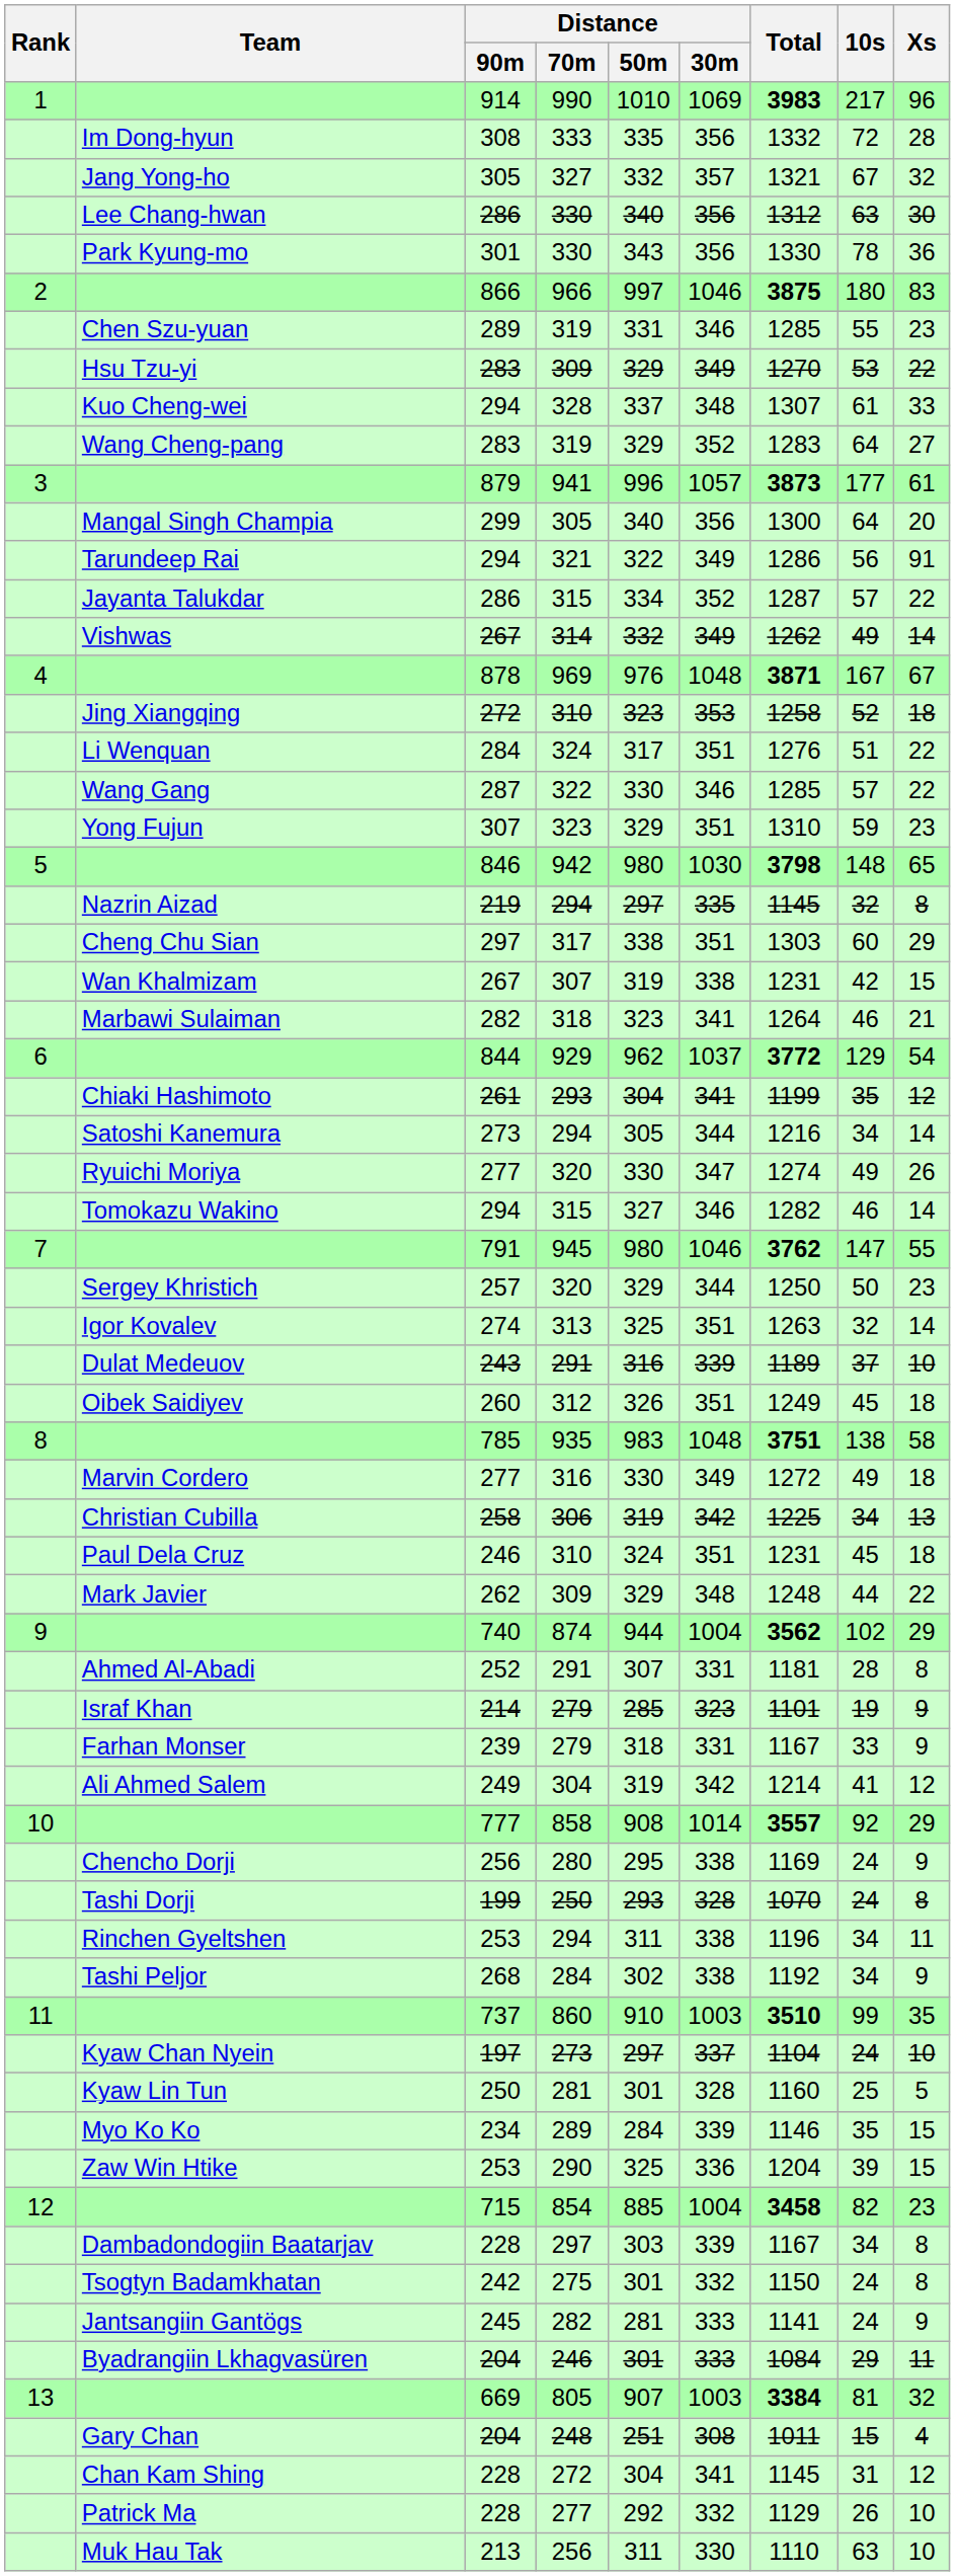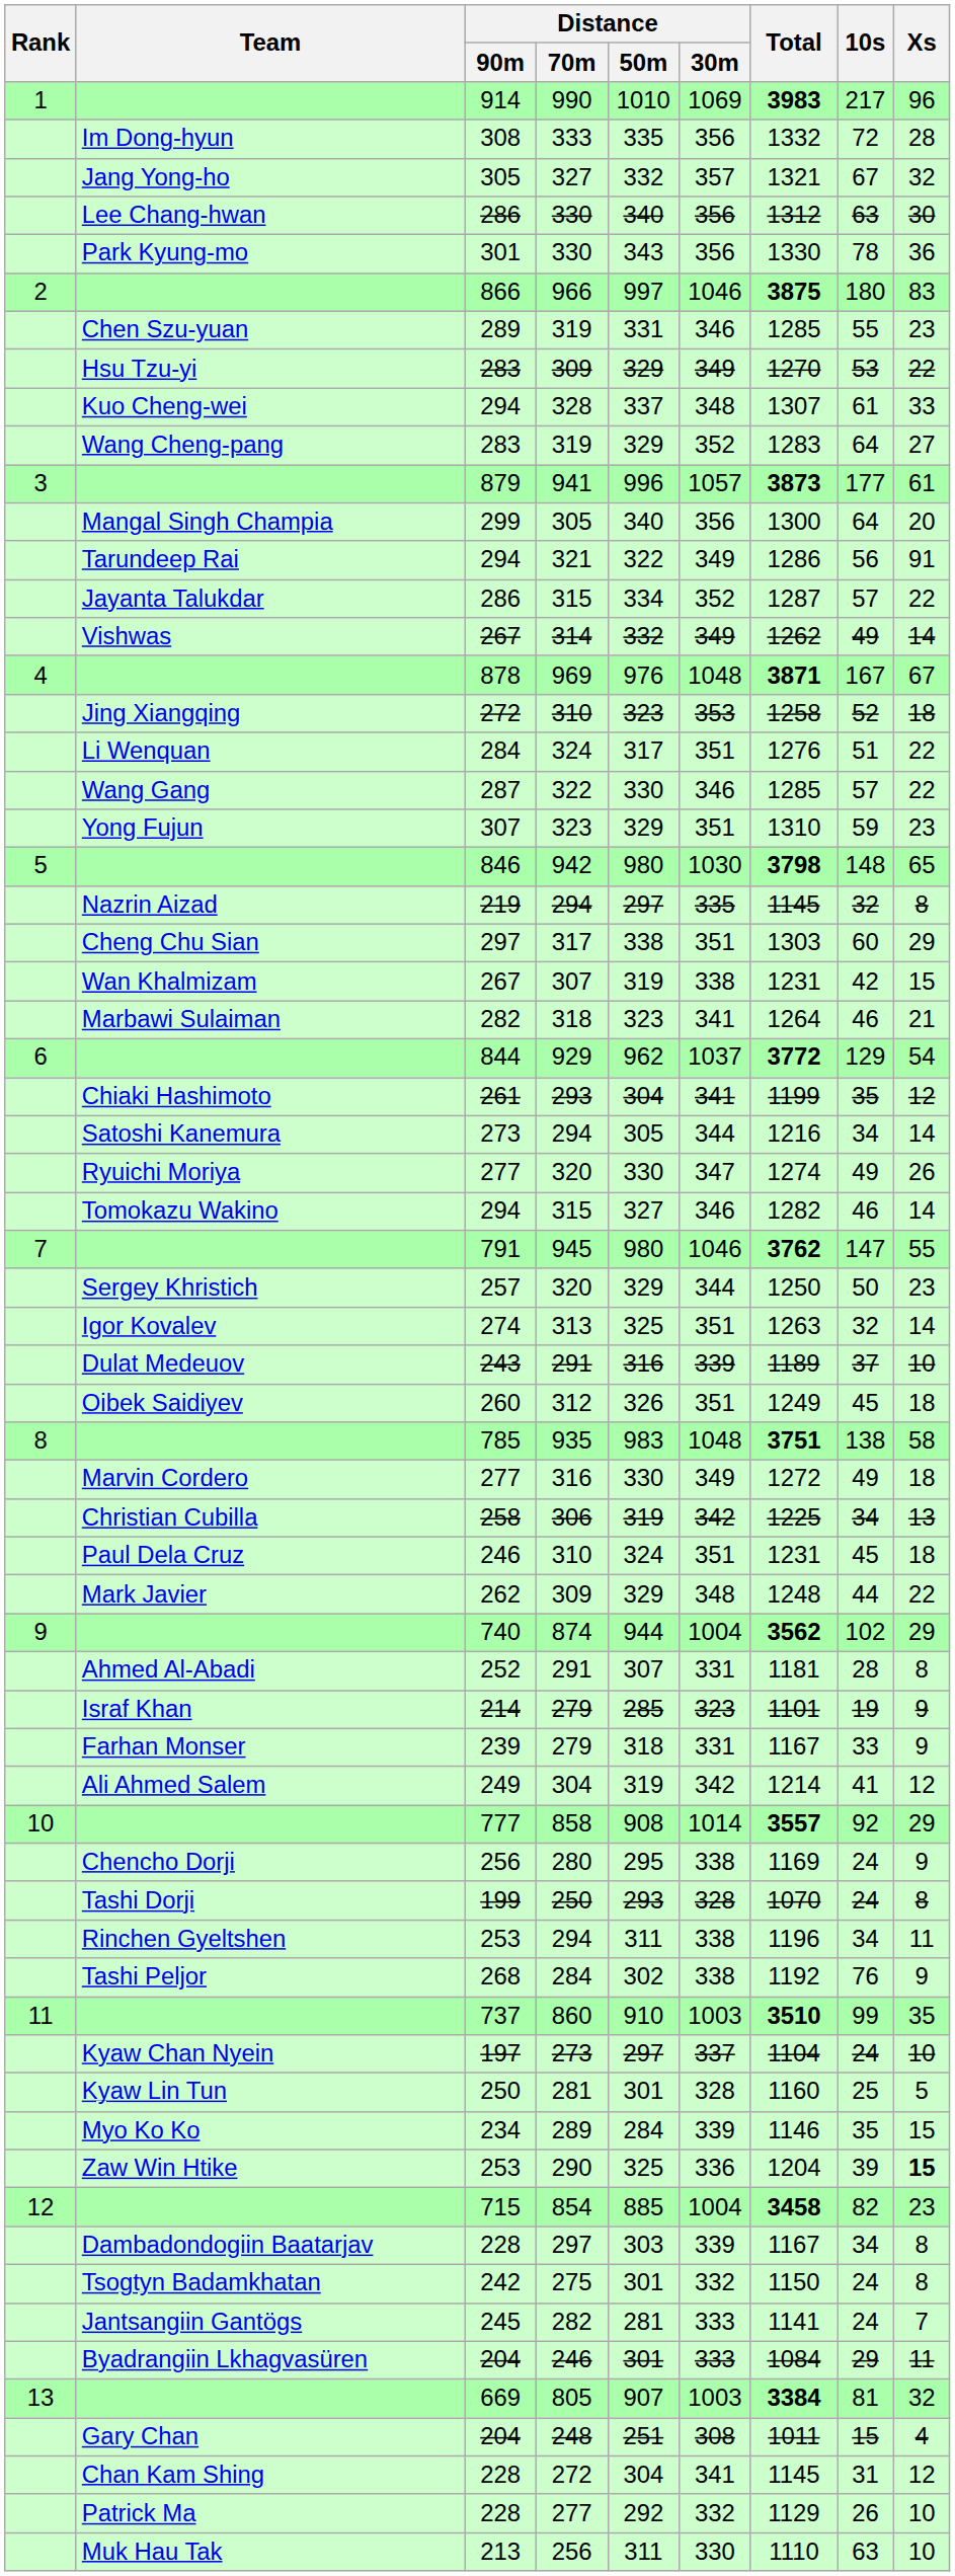268 | 10s: 34 -> 76
253 / 290 | Xs: normal -> bold
245 | Xs: 9 -> 7
